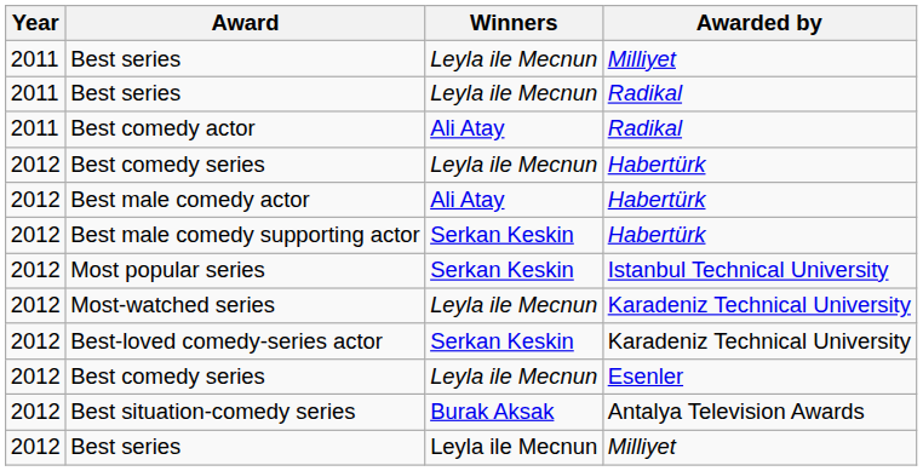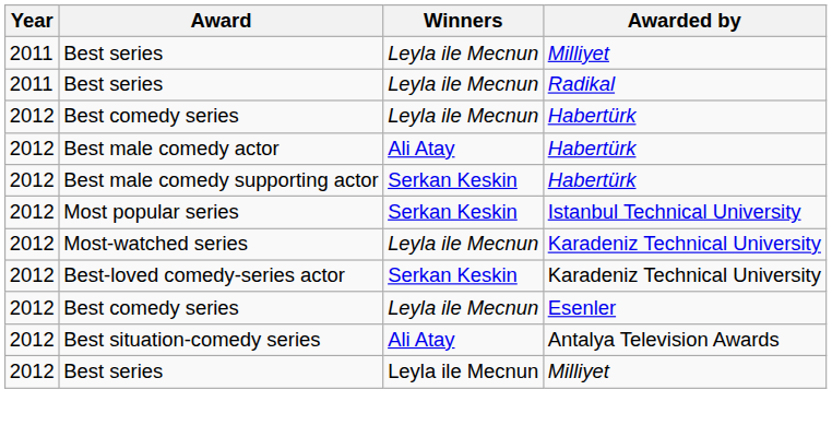- row: 2011 | Best comedy actor | Ali Atay | Radikal
Best situation-comedy series | Winners: Burak Aksak -> Ali Atay
